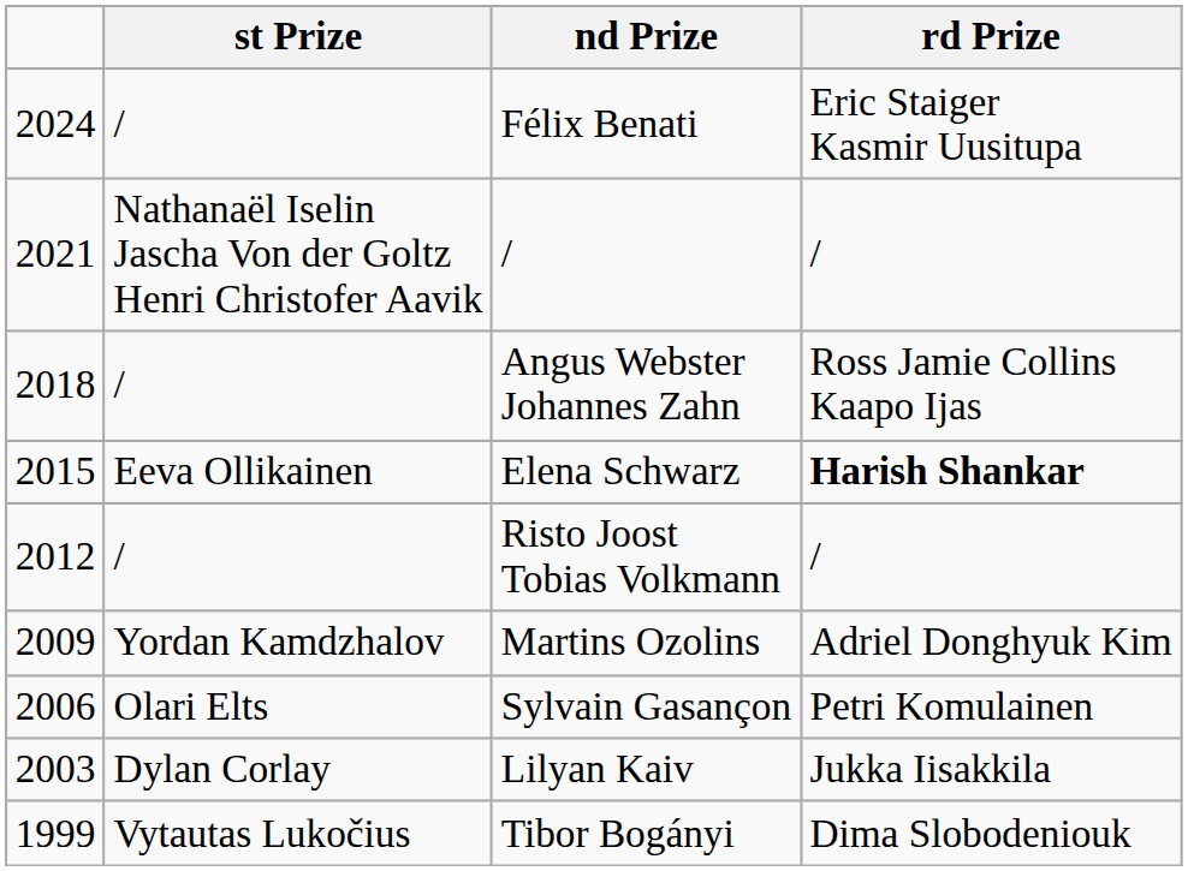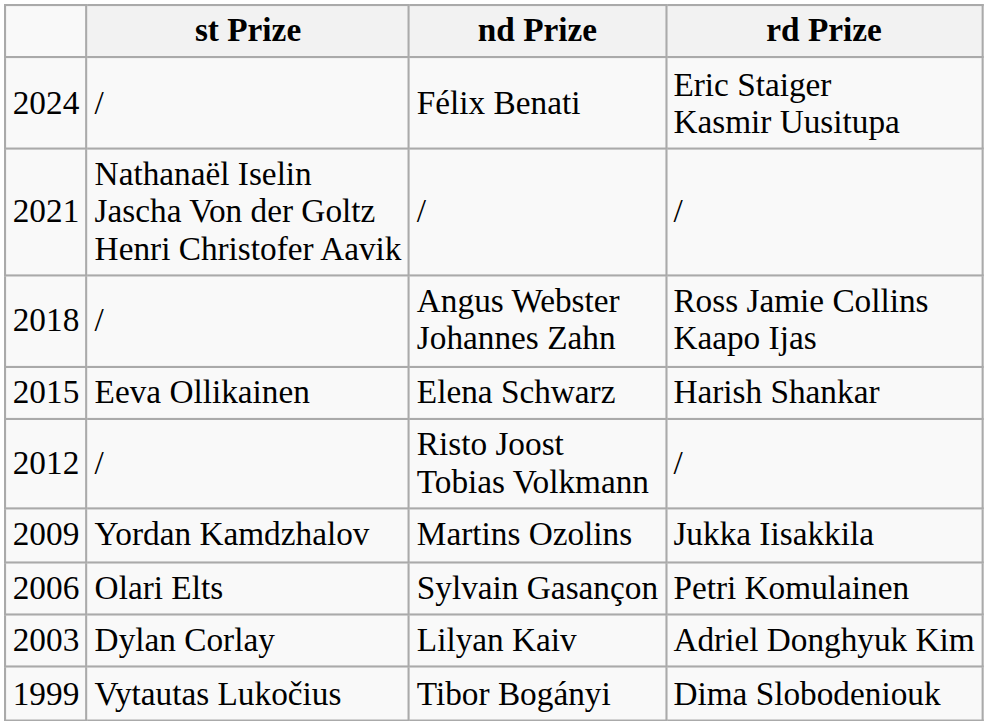Elena Schwarz | rd Prize: bold -> normal
Martins Ozolins | rd Prize: Adriel Donghyuk Kim -> Jukka Iisakkila
Lilyan Kaiv | rd Prize: Jukka Iisakkila -> Adriel Donghyuk Kim
